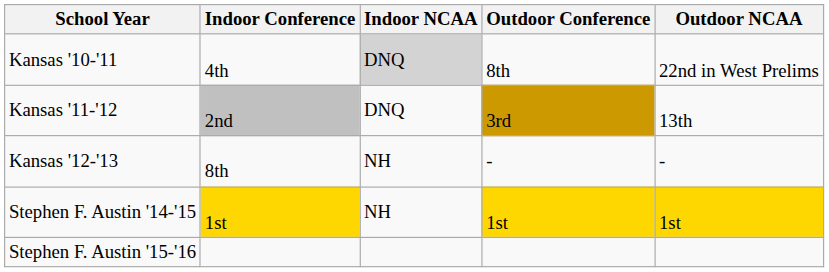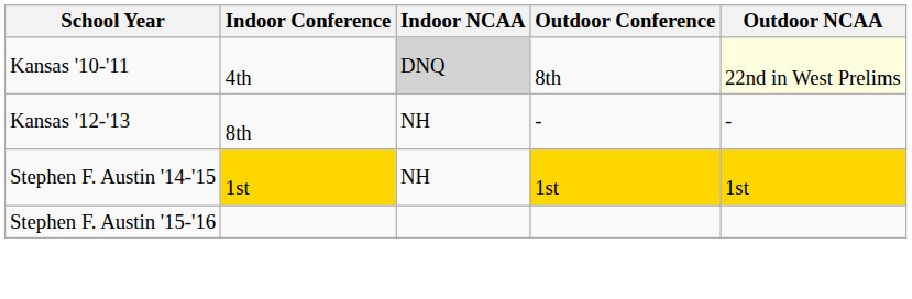Kansas '10-'11 | Outdoor NCAA: no background -> lightyellow background
- row: Kansas '11-'12 | 2nd | DNQ | 3rd | 13th
